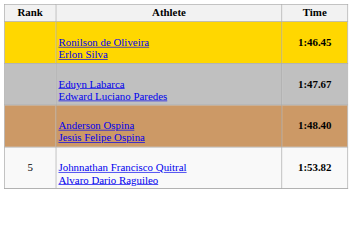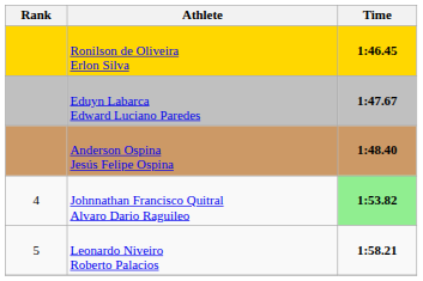Johnnathan Francisco Quitral Alvaro Dario Raguileo | Rank: 5 -> 4
Johnnathan Francisco Quitral Alvaro Dario Raguileo | Time: no background -> lightgreen background
+ row: 5 | Leonardo Niveiro Roberto Palacios | 1:58.21
